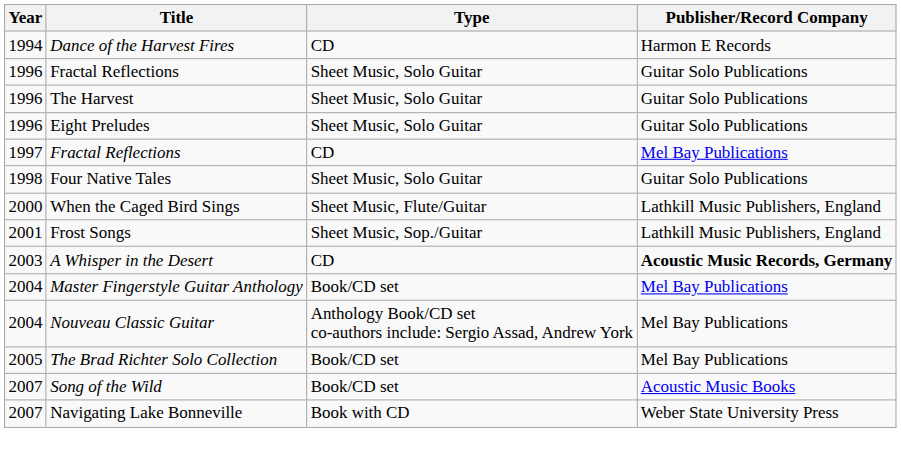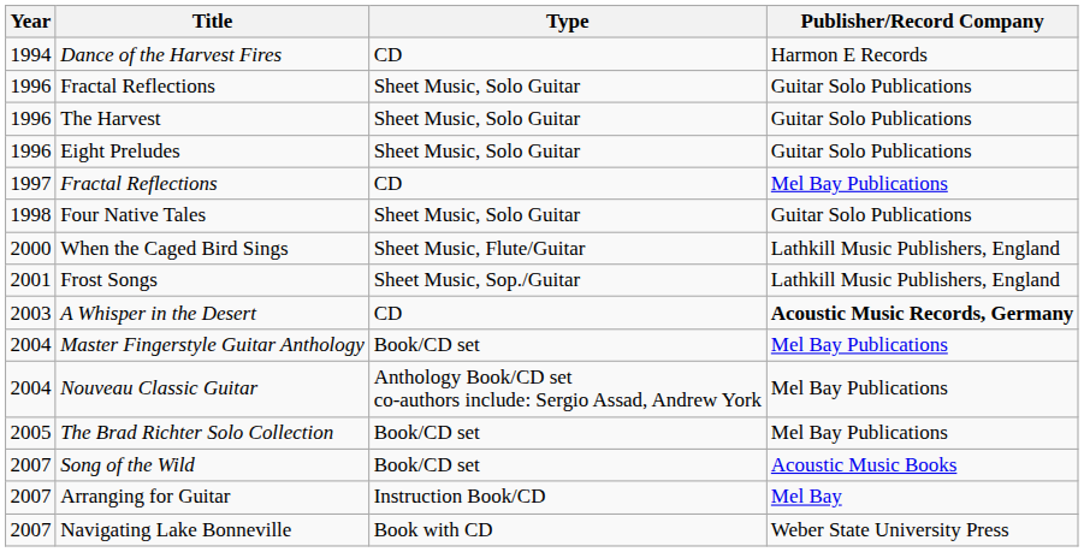+ row: 2007 | Arranging for Guitar | Instruction Book/CD | Mel Bay
